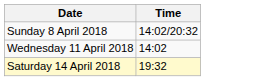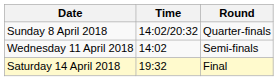+ column: Round | Quarter-finals | Semi-finals | Final
